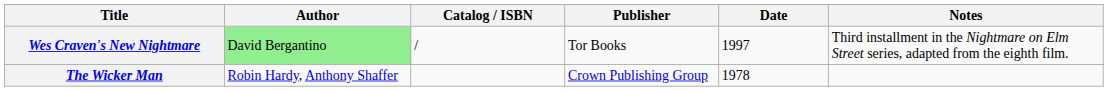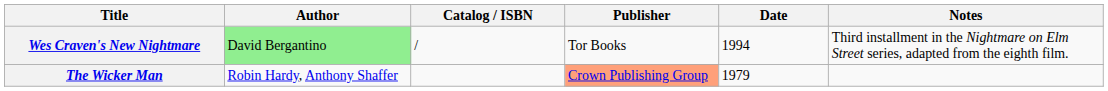Wes Craven's New Nightmare | Date: 1997 -> 1994
The Wicker Man | Publisher: no background -> lightsalmon background
The Wicker Man | Date: 1978 -> 1979
